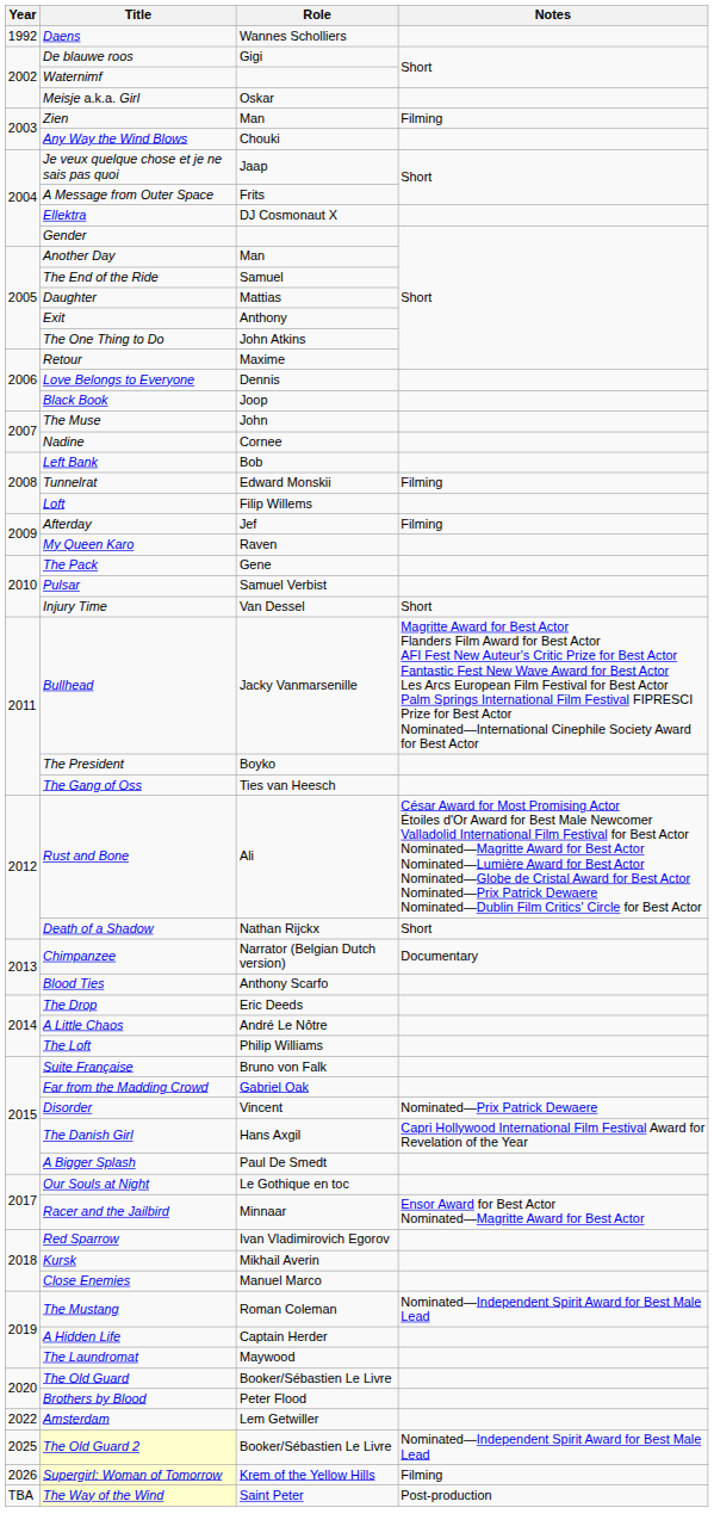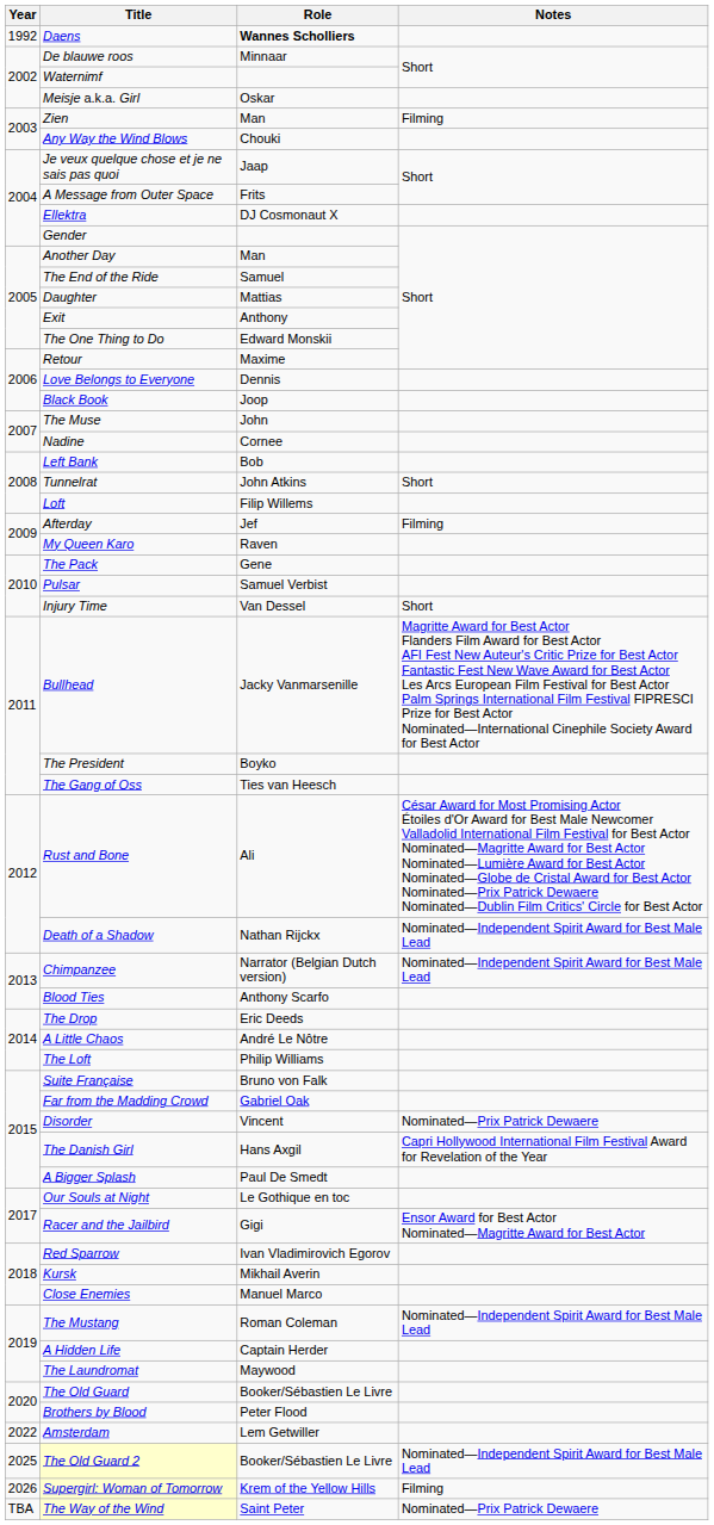Daens | Role: normal -> bold
De blauwe roos | Role: Gigi -> Minnaar
The One Thing to Do | Role: John Atkins -> Edward Monskii
Tunnelrat | Role: Edward Monskii -> John Atkins
Tunnelrat | Notes: Filming -> Short
Death of a Shadow | Notes: Short -> Nominated—Independent Spirit Award for Best Male Lead
Chimpanzee | Notes: Documentary -> Nominated—Independent Spirit Award for Best Male Lead
Racer and the Jailbird | Role: Minnaar -> Gigi
The Way of the Wind | Notes: Post-production -> Nominated—Prix Patrick Dewaere
